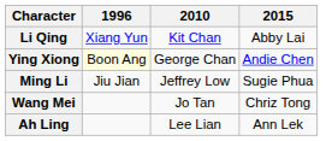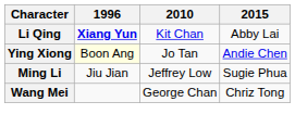Li Qing | 1996: normal -> bold
Ying Xiong | 2010: George Chan -> Jo Tan
Wang Mei | 2010: Jo Tan -> George Chan
- row: Ah Ling | Lee Lian | Ann Lek
